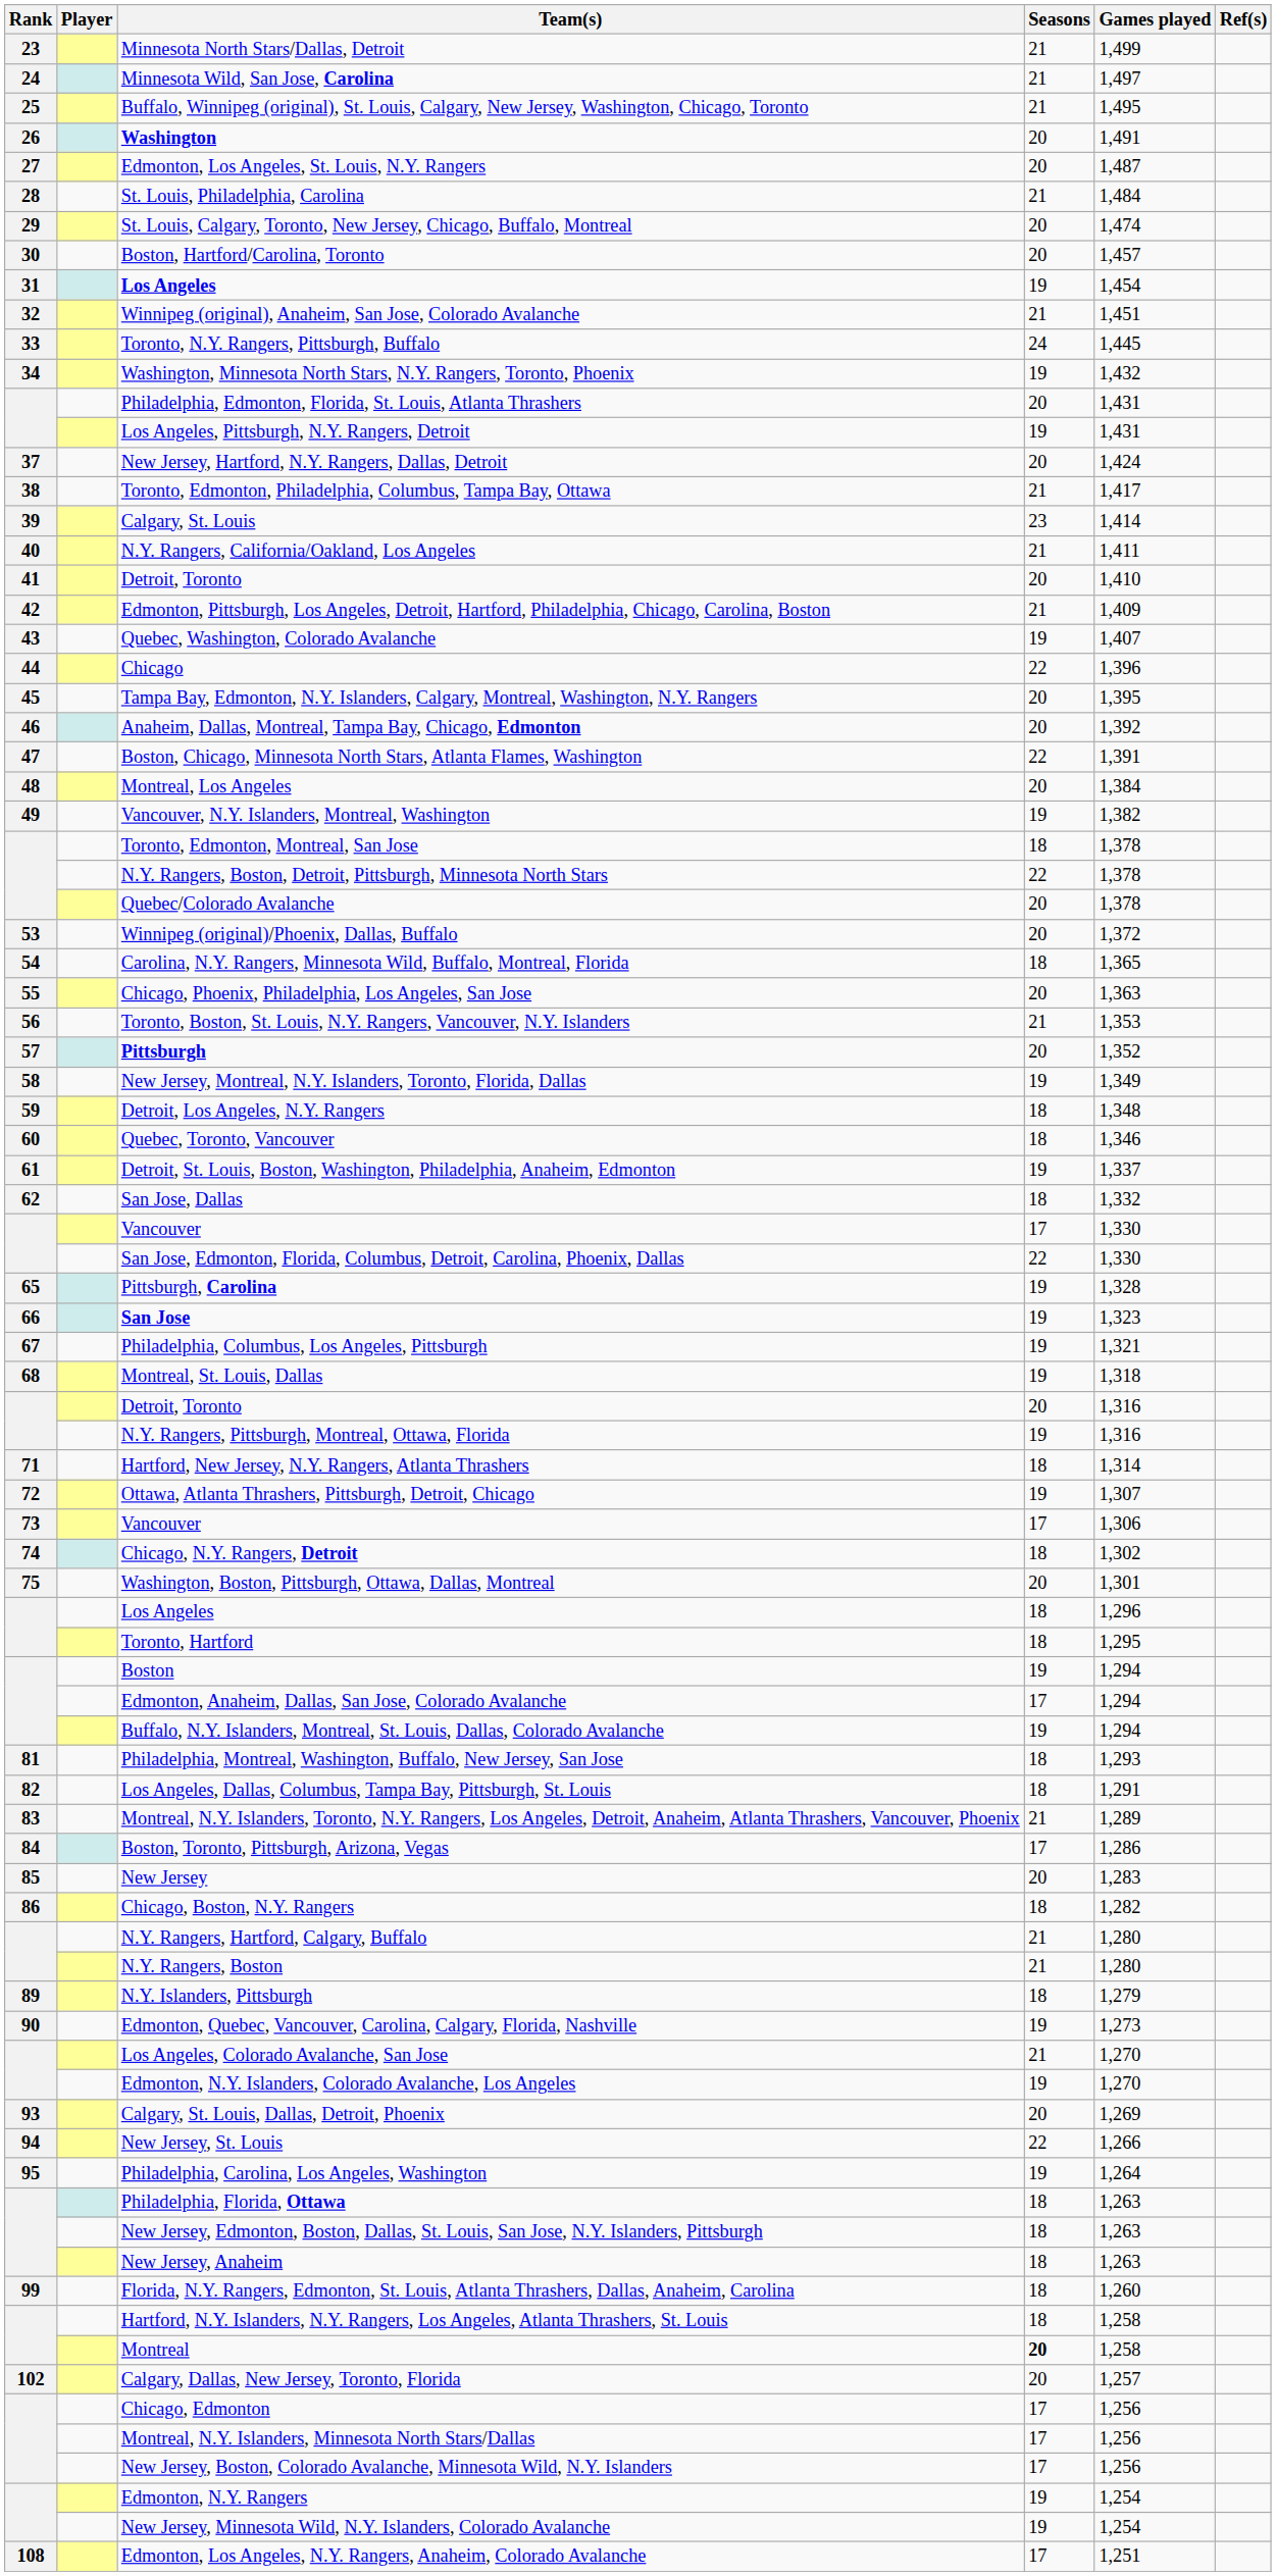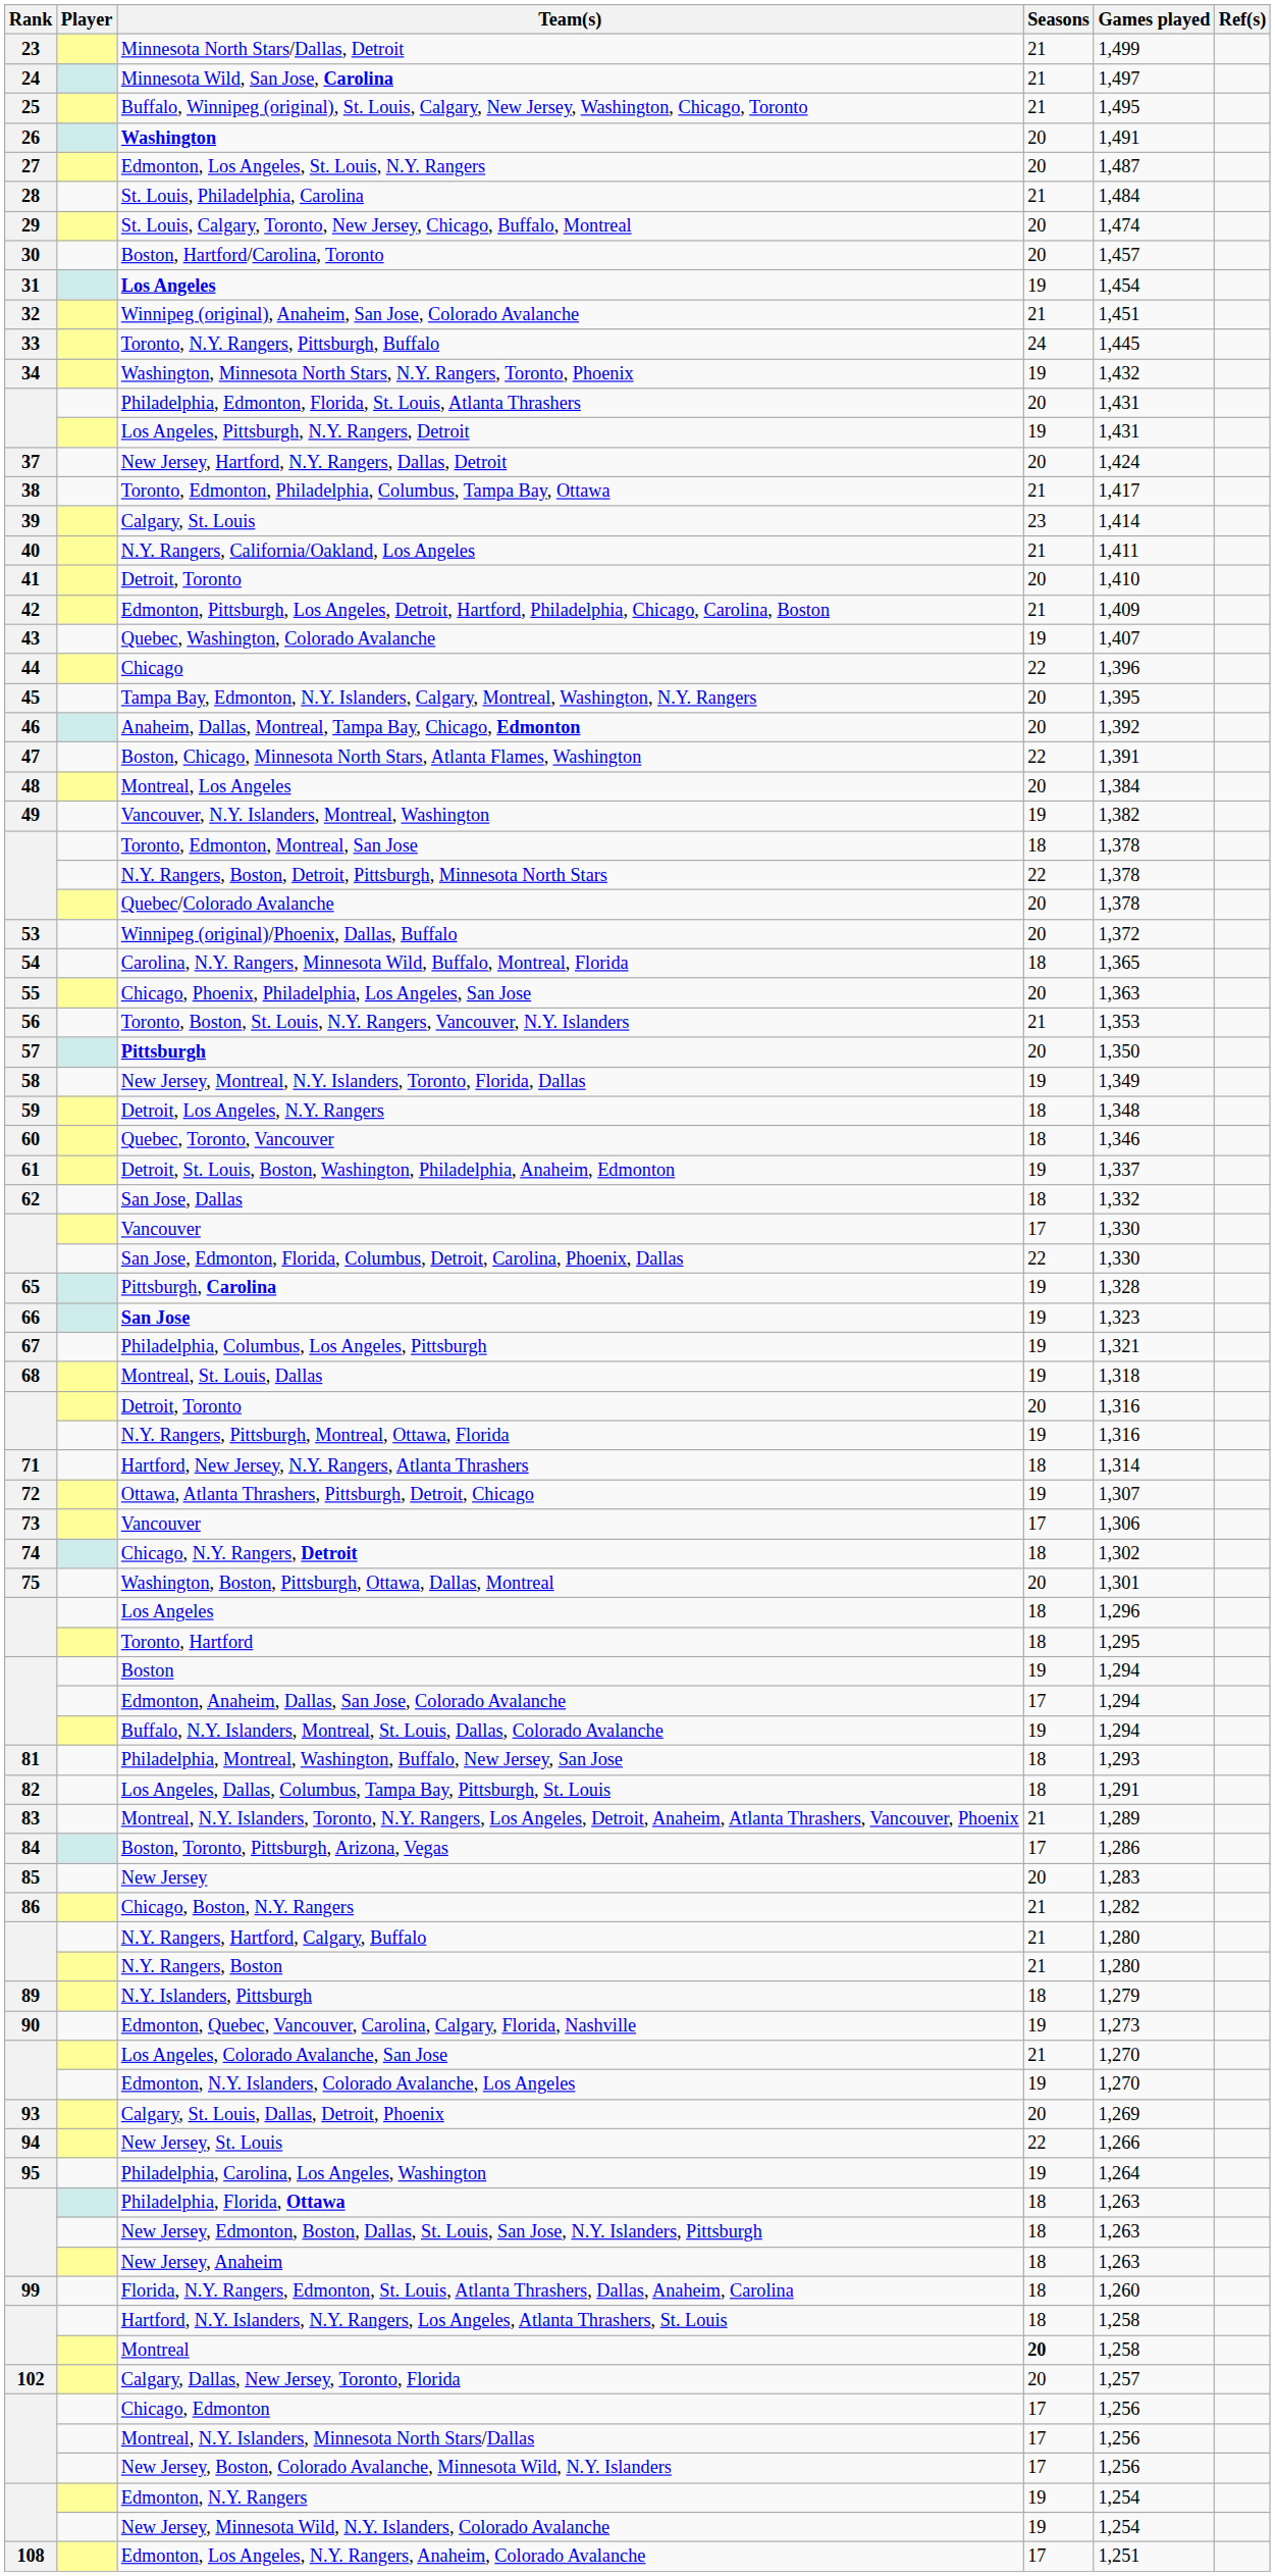Pittsburgh | Games played: 1,352 -> 1,350
Chicago, Boston, N.Y. Rangers | Seasons: 18 -> 21
